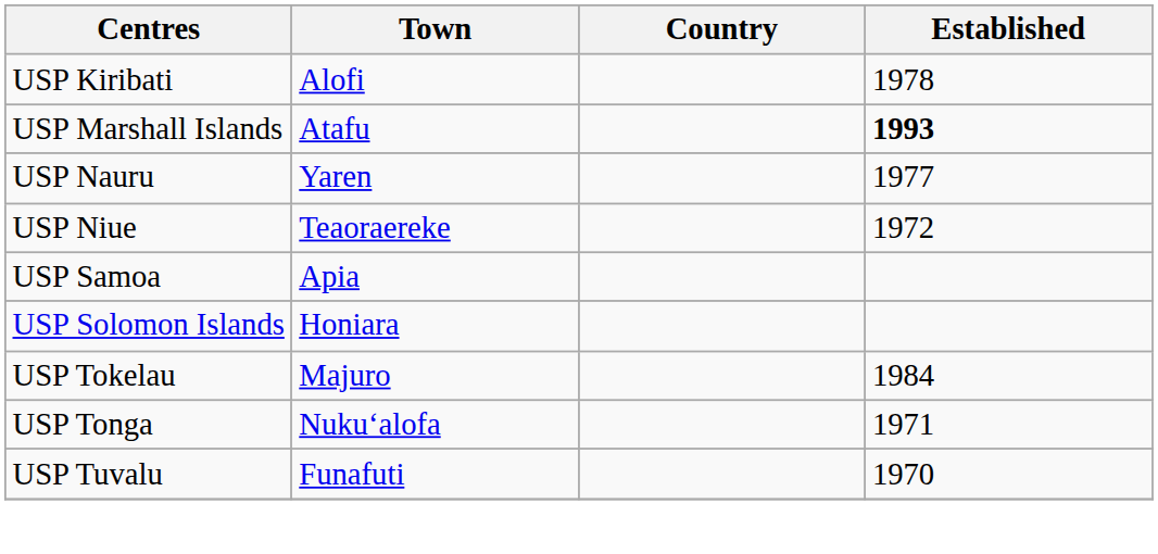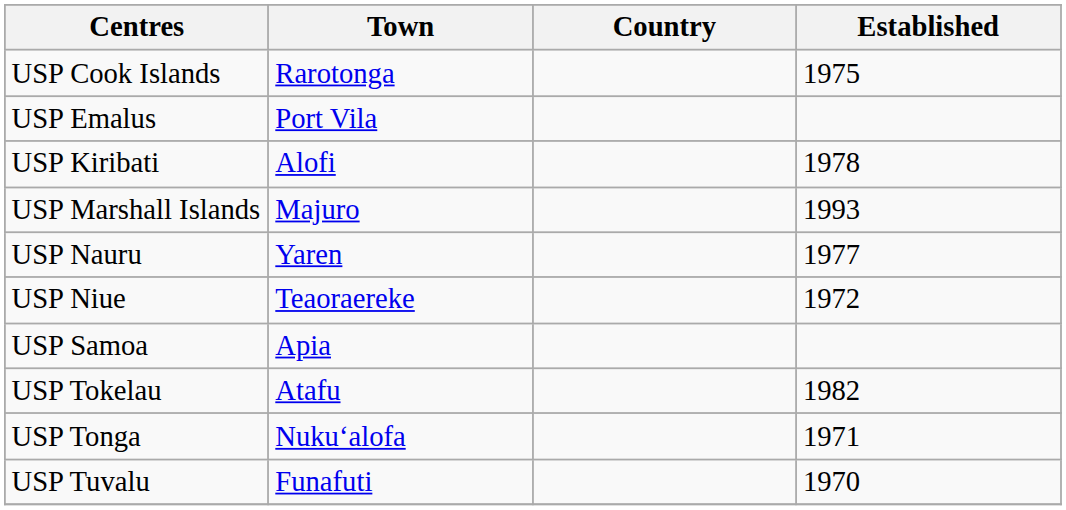+ row: USP Cook Islands | Rarotonga | 1975
+ row: USP Emalus | Port Vila
USP Marshall Islands | Town: Atafu -> Majuro
USP Marshall Islands | Established: bold -> normal
- row: USP Solomon Islands | Honiara
USP Tokelau | Town: Majuro -> Atafu
USP Tokelau | Established: 1984 -> 1982
